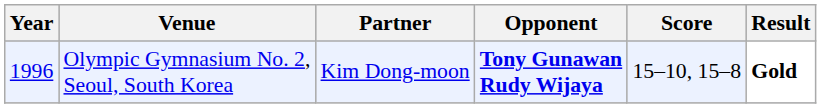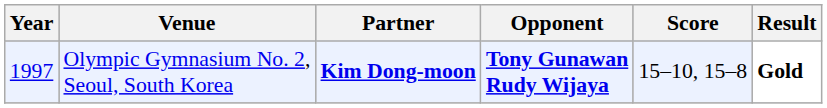Olympic Gymnasium No. 2, Seoul, South Korea | Year: 1996 -> 1997
Olympic Gymnasium No. 2, Seoul, South Korea | Partner: normal -> bold
